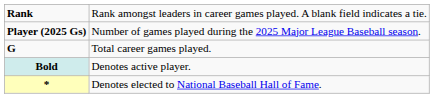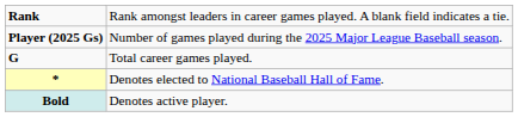rows swapped: * <-> Bold
